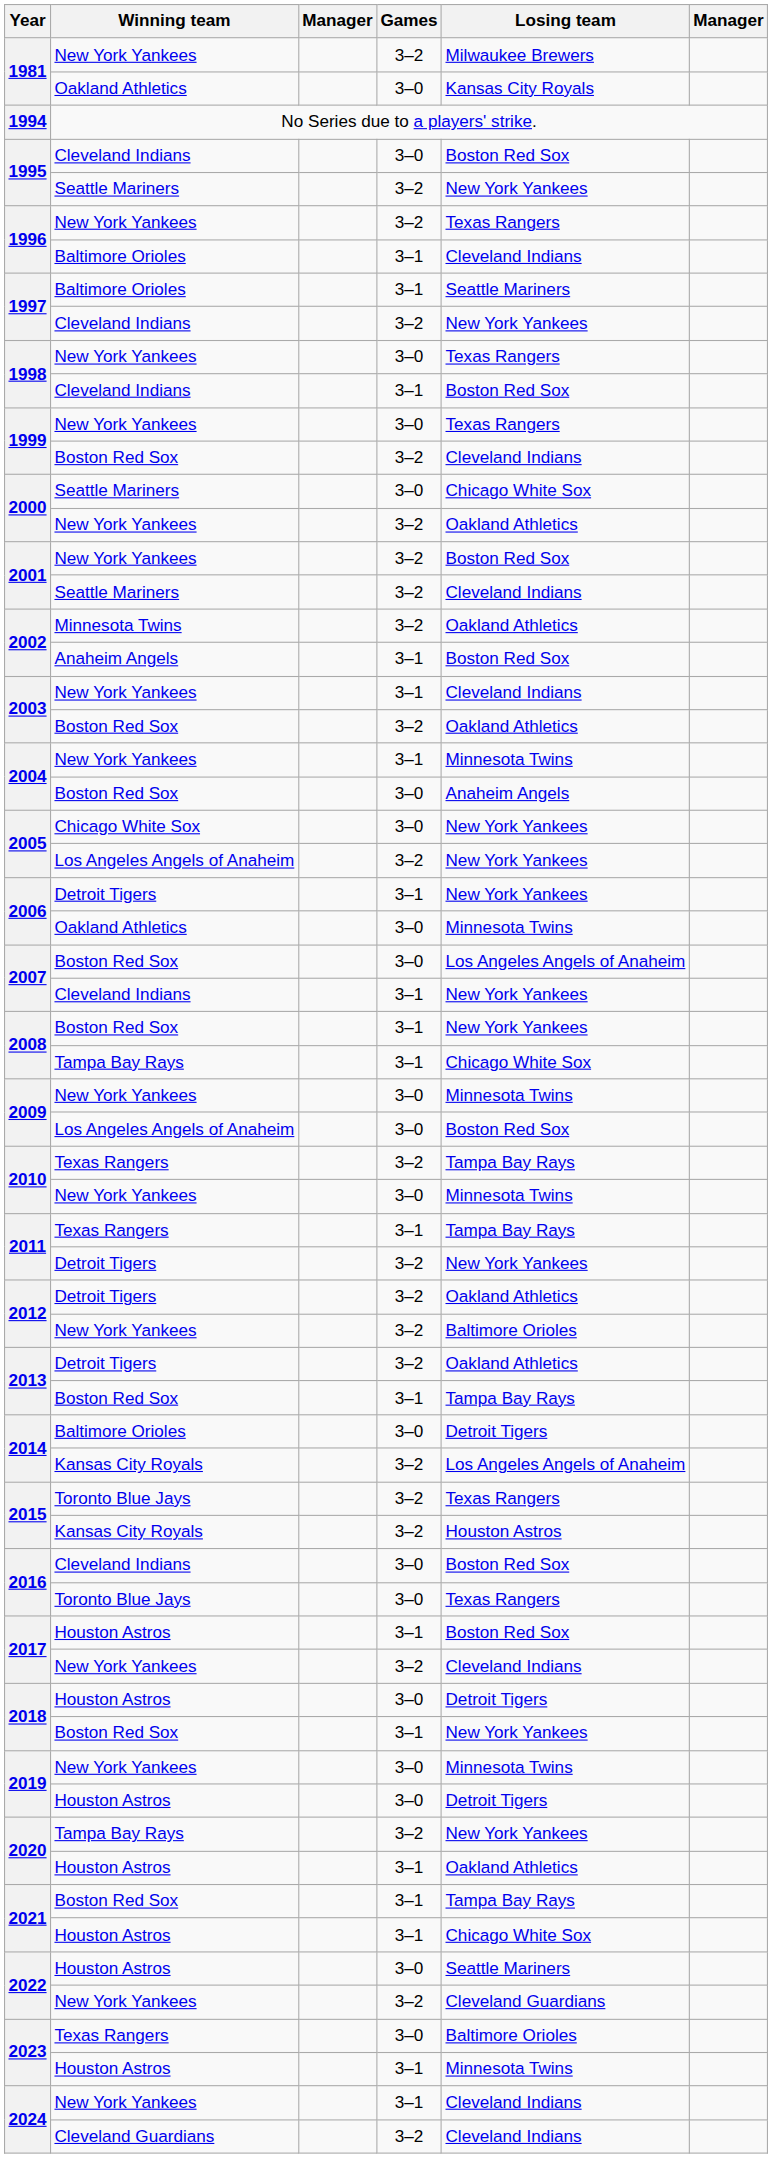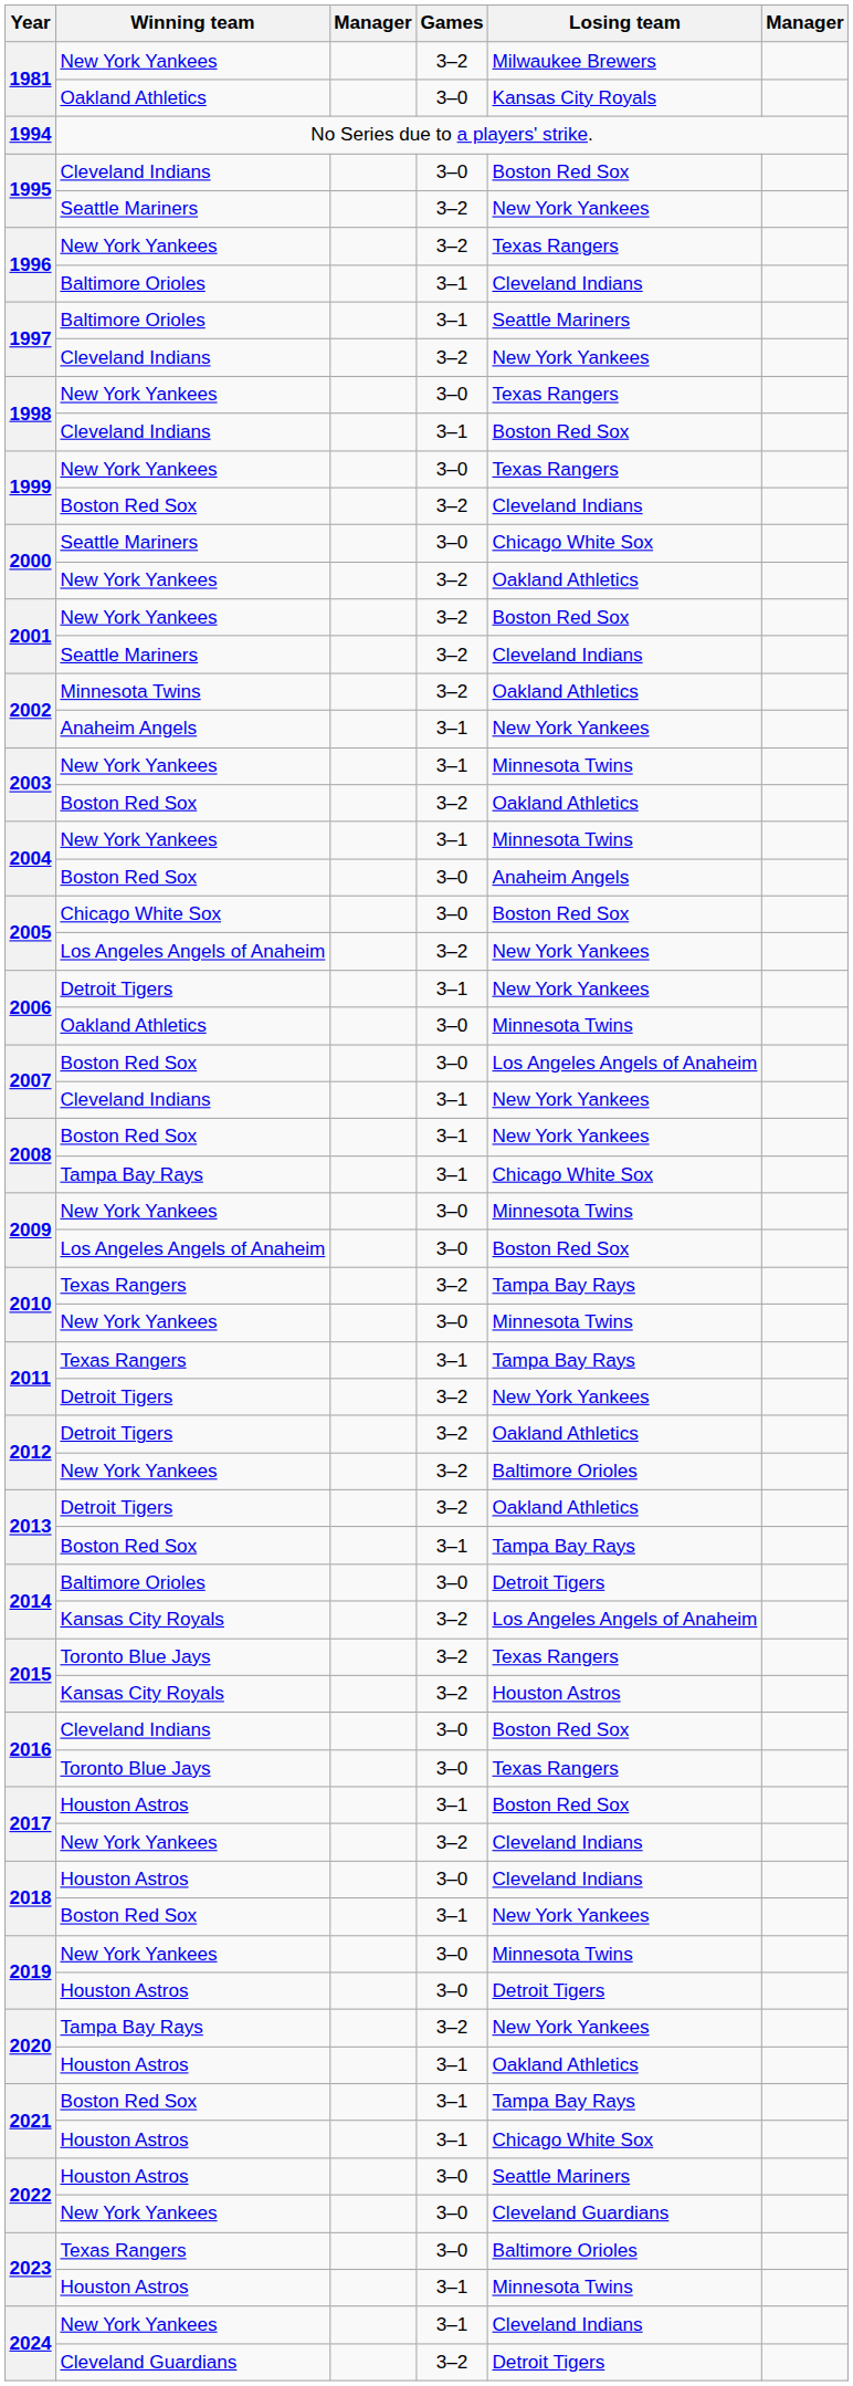2002 / Anaheim Angels | Losing team: Boston Red Sox -> New York Yankees
2003 / New York Yankees | Losing team: Cleveland Indians -> Minnesota Twins
2005 / Chicago White Sox | Losing team: New York Yankees -> Boston Red Sox
2018 / Houston Astros | Losing team: Detroit Tigers -> Cleveland Indians
2022 / New York Yankees | Games: 3–2 -> 3–0
2024 / Cleveland Guardians | Losing team: Cleveland Indians -> Detroit Tigers
